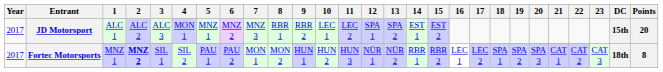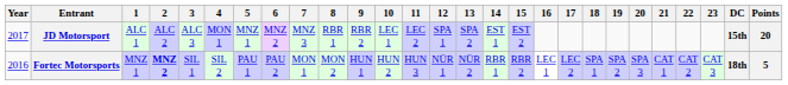Fortec Motorsports | Year: 2017 -> 2016
Fortec Motorsports | Points: 8 -> 5
